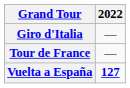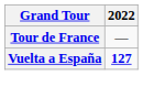- row: Giro d'Italia | —
